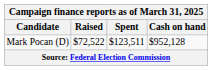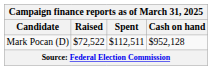Mark Pocan (D) | Spent: $123,511 -> $112,511
